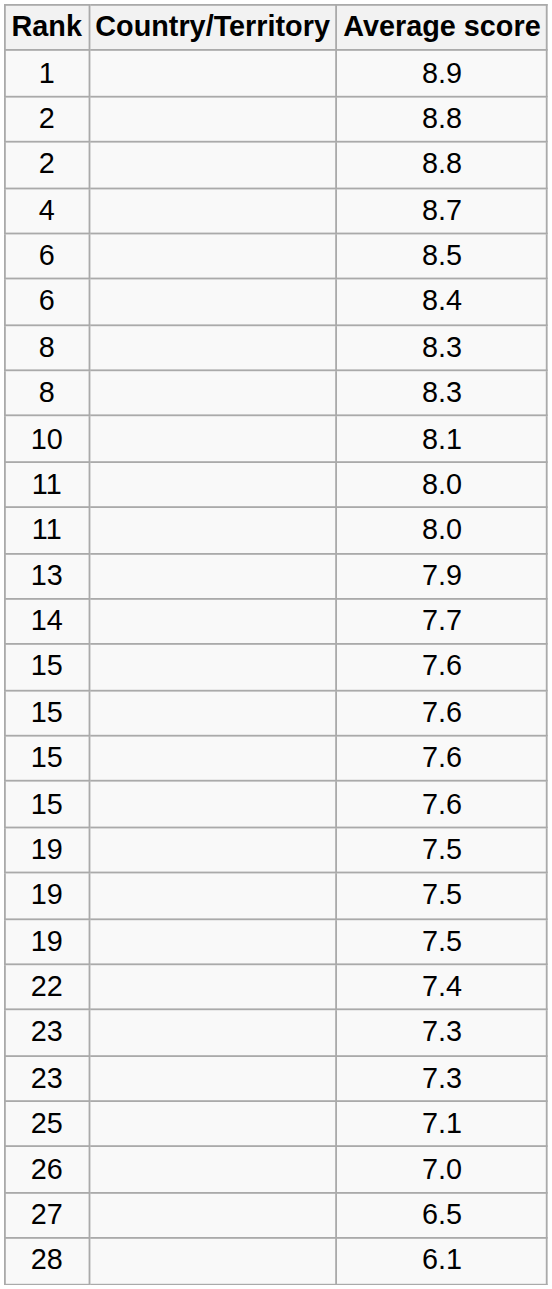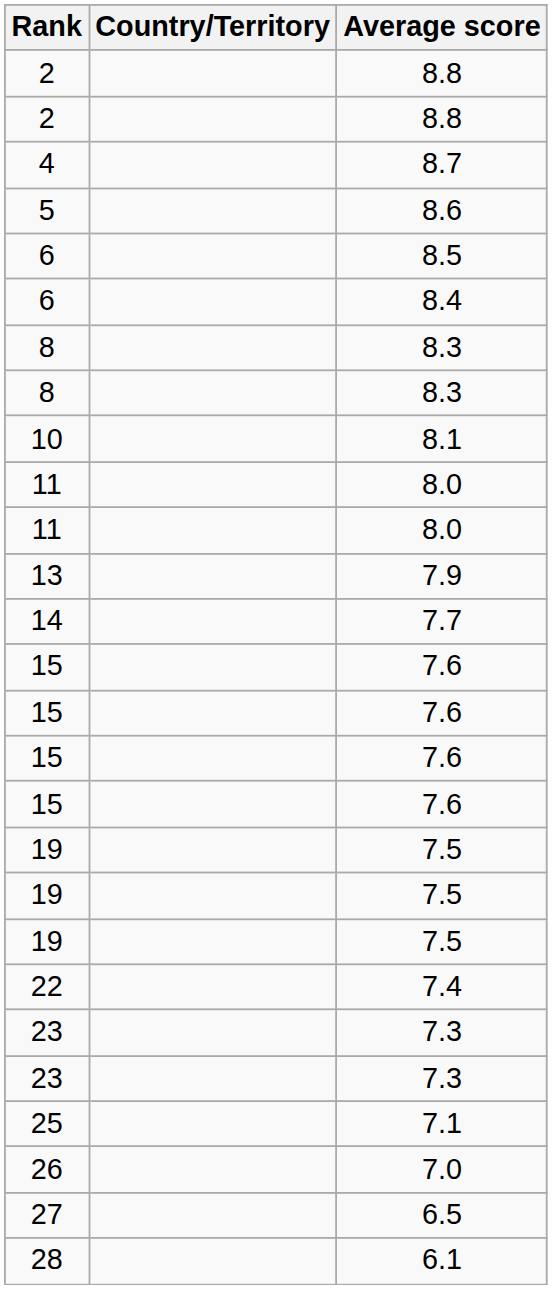- row: 1 | 8.9
+ row: 5 | 8.6
